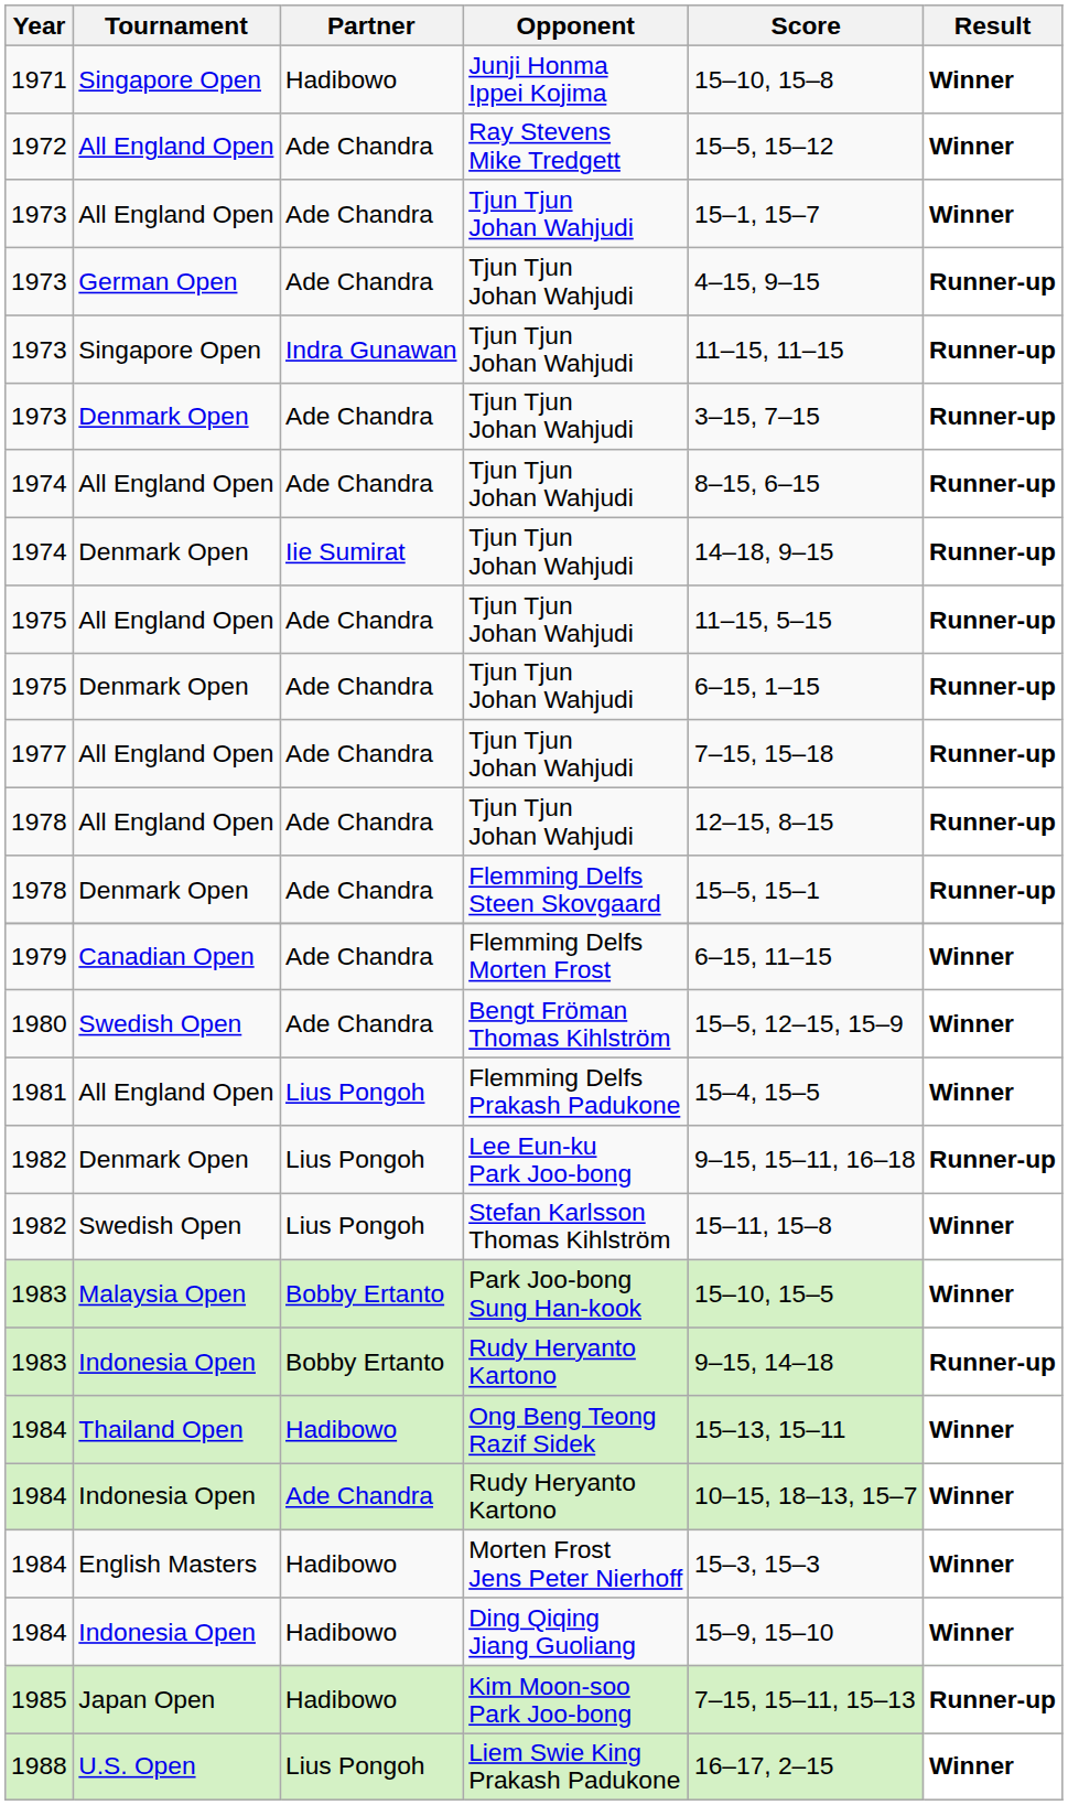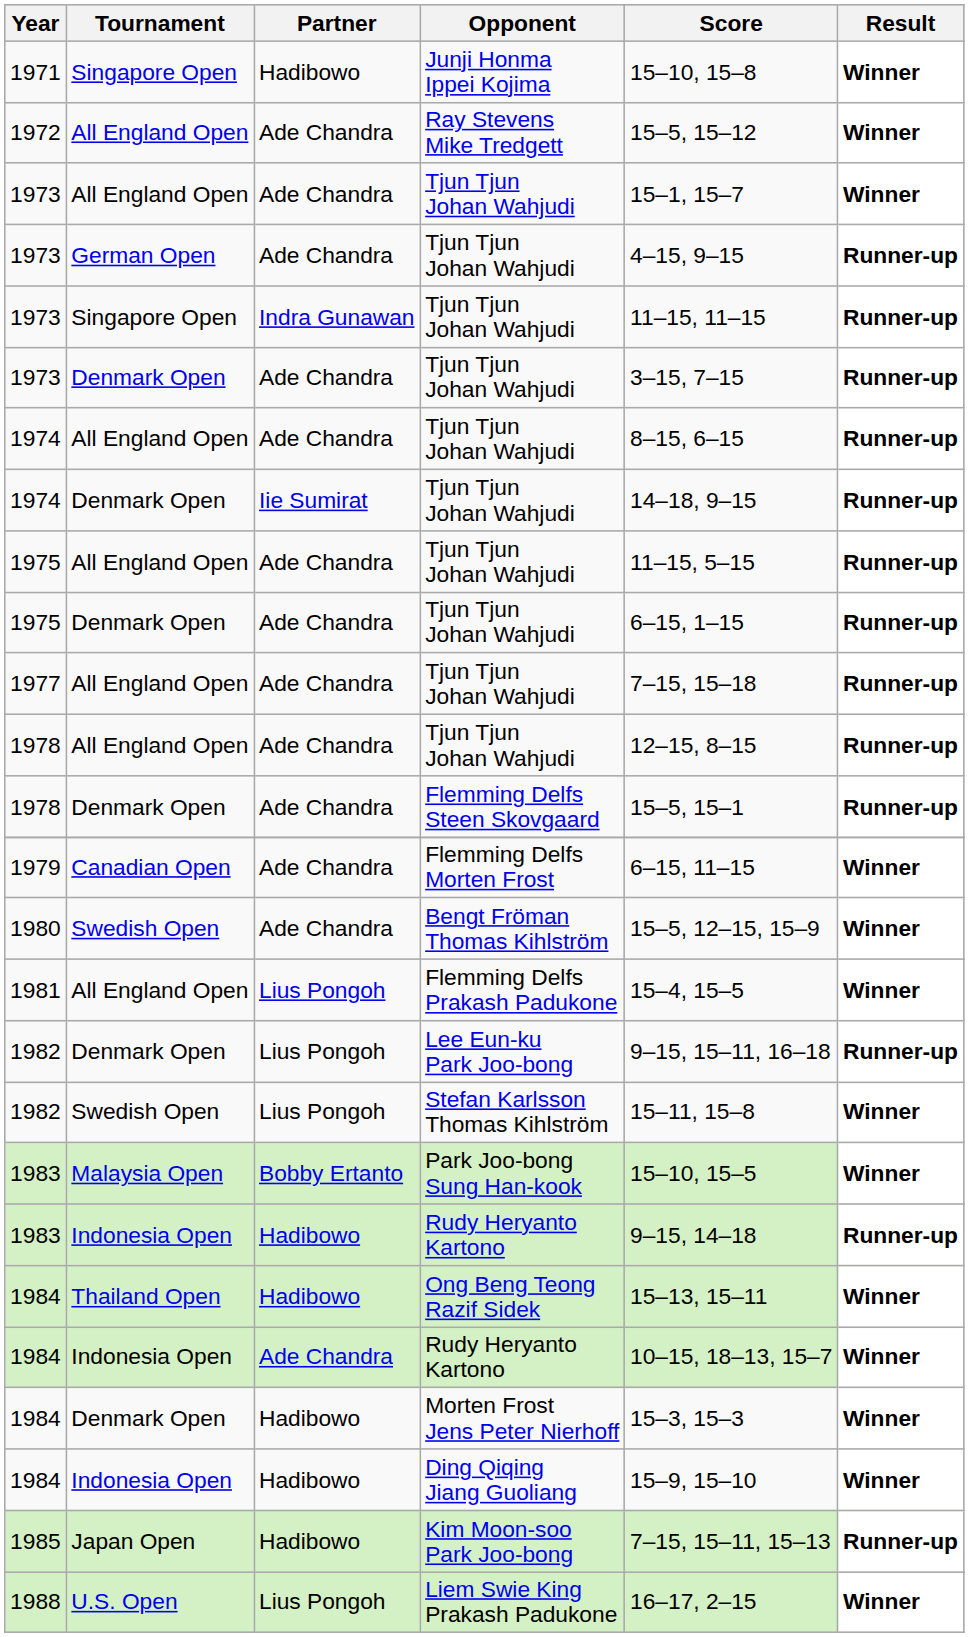1983 / Rudy Heryanto Kartono | Partner: Bobby Ertanto -> Hadibowo
Morten Frost Jens Peter Nierhoff | Tournament: English Masters -> Denmark Open
